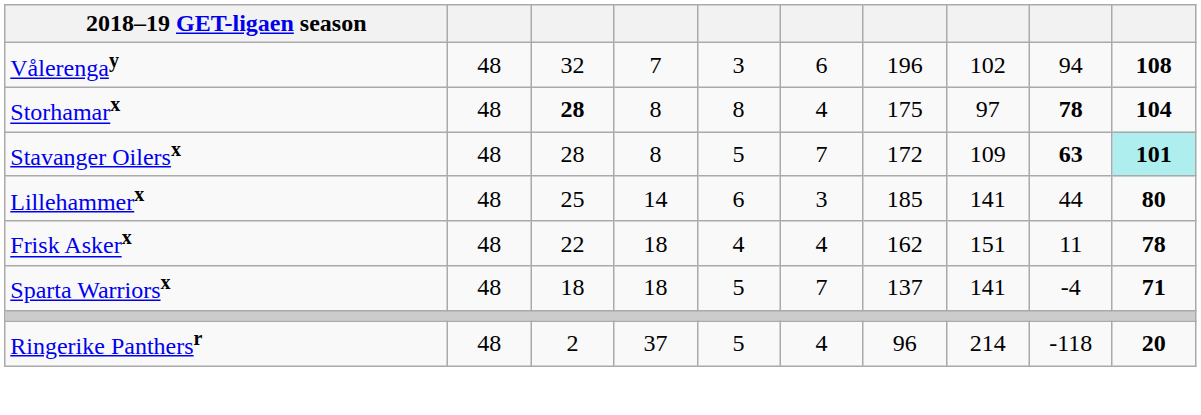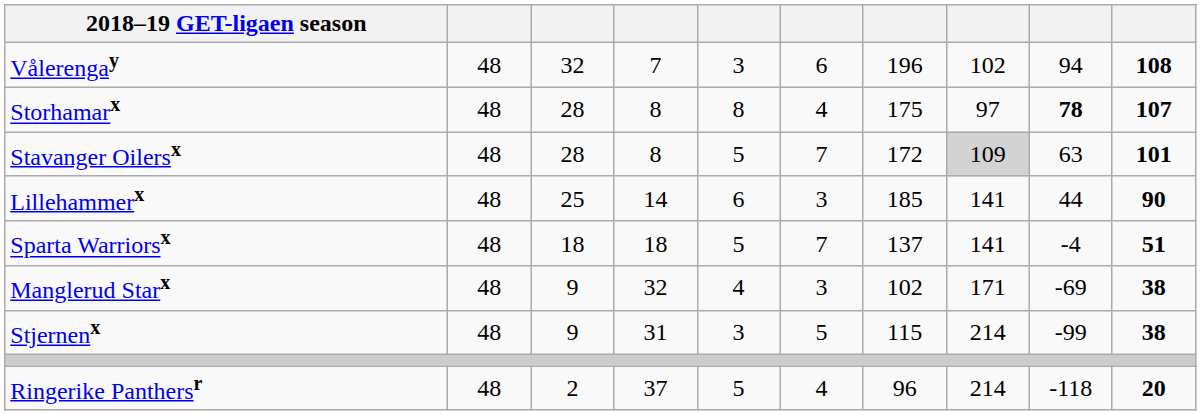Storhamarx | column 3: bold -> normal
Storhamarx | column 10: 104 -> 107
Stavanger Oilersx | column 8: no background -> lightgrey background
Stavanger Oilersx | column 9: bold -> normal
Stavanger Oilersx | column 10: paleturquoise background -> no background
Lillehammerx | column 10: 80 -> 90
- row: Frisk Askerx | 48 | 22 | 18 | 4 | 4 | 162 | 151 | 11 | 78
Sparta Warriorsx | column 10: 71 -> 51
+ row: Manglerud Starx | 48 | 9 | 32 | 4 | 3 | 102 | 171 | -69 | 38
+ row: Stjernenx | 48 | 9 | 31 | 3 | 5 | 115 | 214 | -99 | 38
